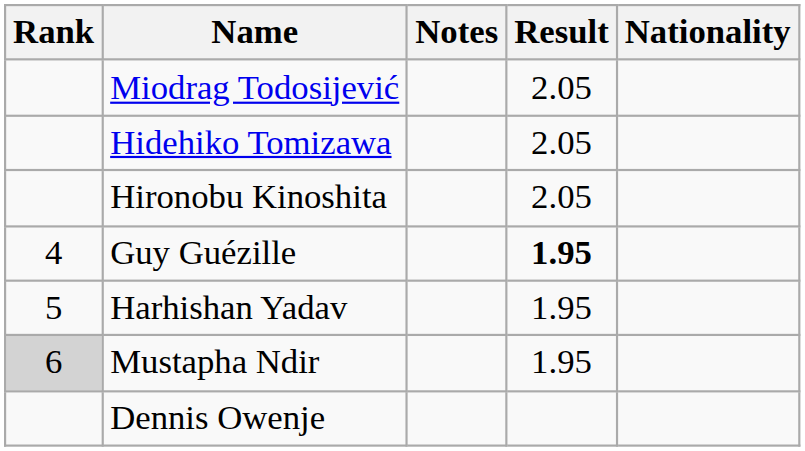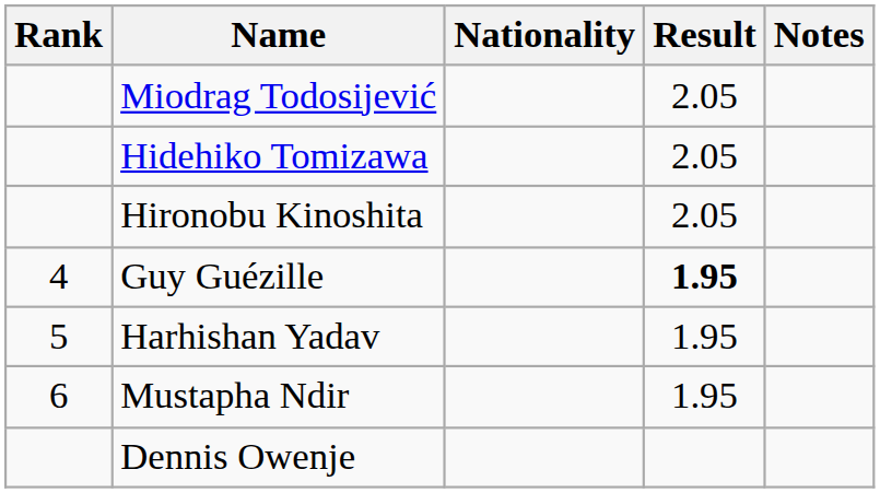columns swapped: Nationality <-> Notes
Mustapha Ndir | Rank: lightgrey background -> no background
